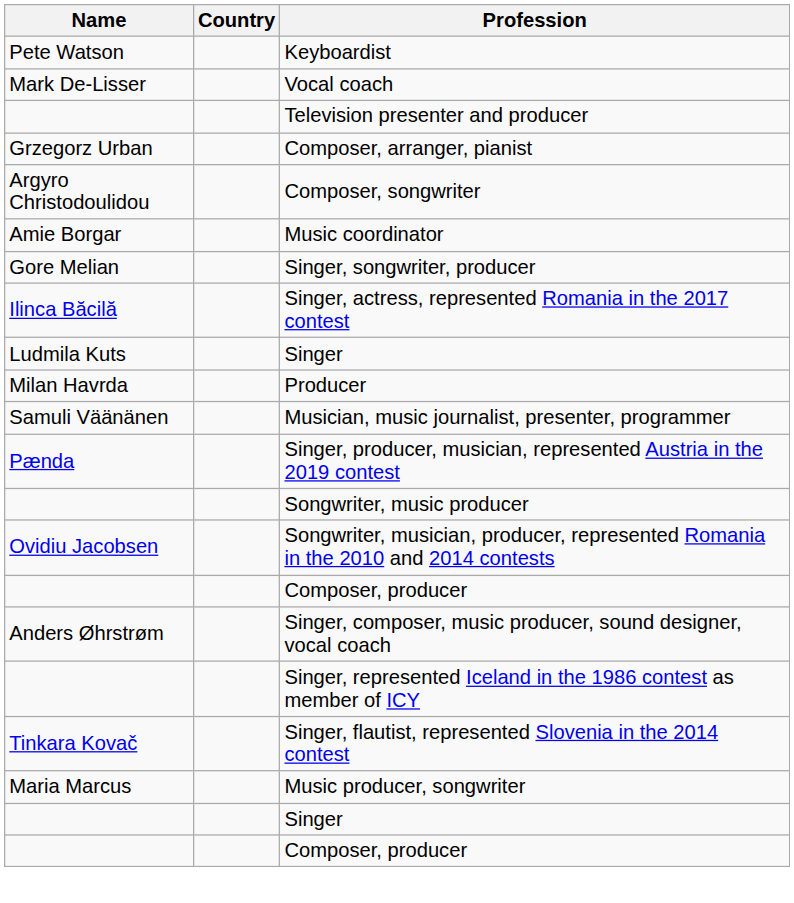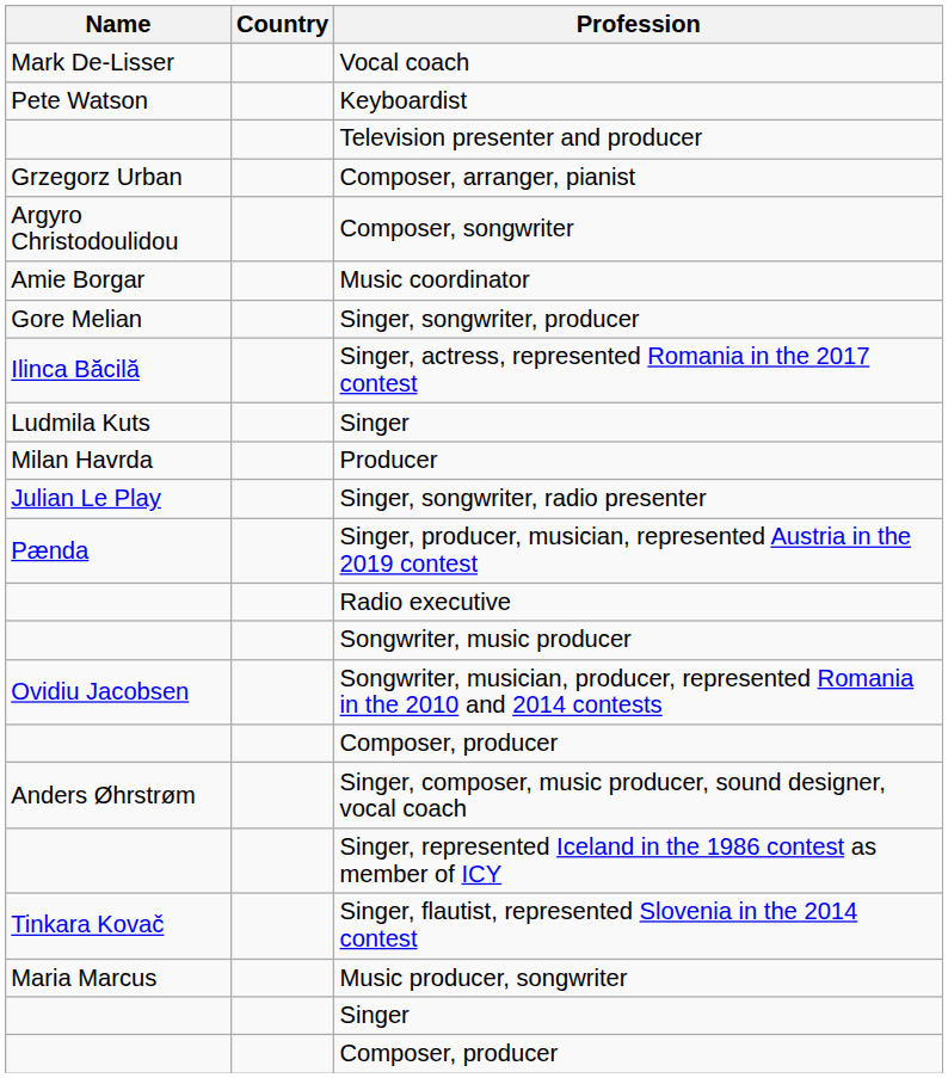rows swapped: Keyboardist <-> Vocal coach
+ row: Julian Le Play | Singer, songwriter, radio presenter
- row: Samuli Väänänen | Musician, music journalist, presenter, programmer
+ row: Radio executive
